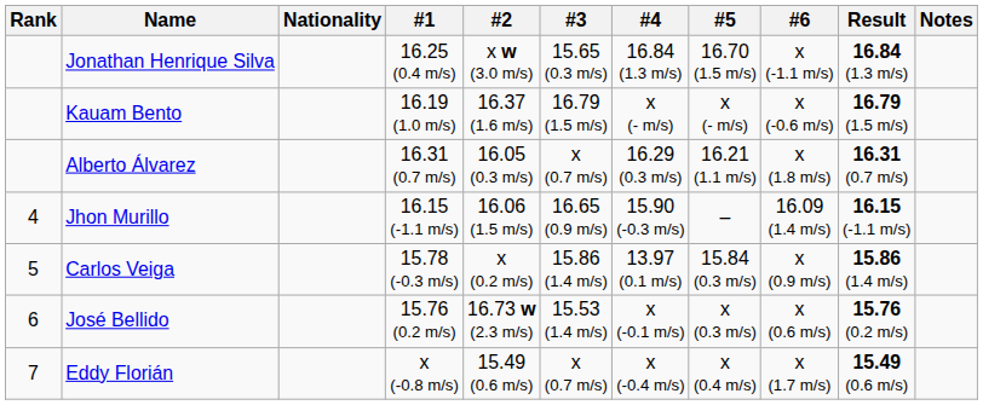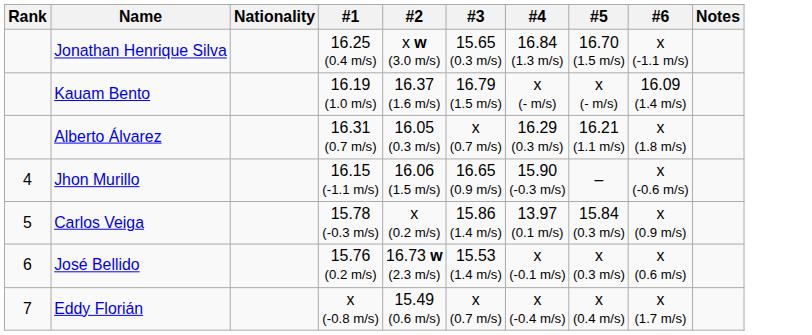- column: Result | 16.84 (1.3 m/s) | 16.79 (1.5 m/s) | 16.31 (0.7 m/s) | 16.15 (-1.1 m/s) | 15.86 (1.4 m/s) | 15.76 (0.2 m/s) | 15.49 (0.6 m/s)
Kauam Bento | #6: x (-0.6 m/s) -> 16.09 (1.4 m/s)
Jhon Murillo | #6: 16.09 (1.4 m/s) -> x (-0.6 m/s)
